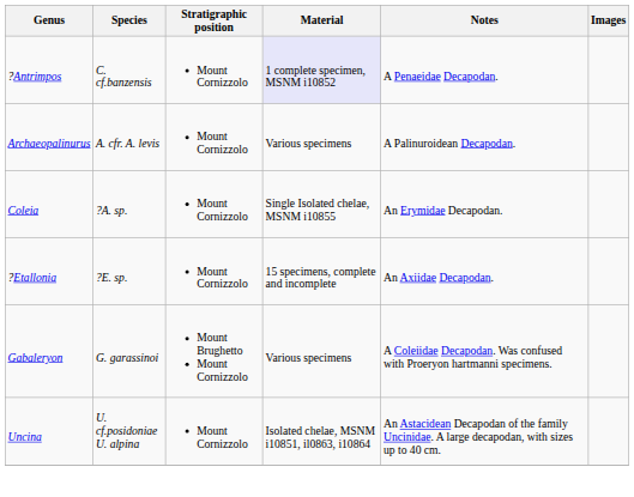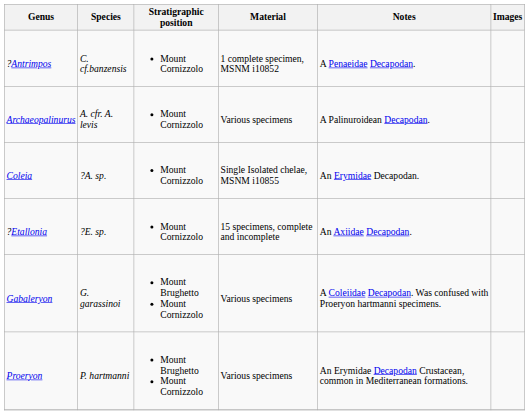?Antrimpos | Material: lavender background -> no background
+ row: Proeryon | P. hartmanni | Mount Brughetto Mount Cornizzolo | Various specimens | An Erymidae Decapodan Crustacean, common in Mediterranean formations.
- row: Uncina | U. cf.posidoniae U. alpina | Mount Cornizzolo | Isolated chelae, MSNM i10851, il0863, i10864 | An Astacidean Decapodan of the family Uncinidae. A large decapodan, with sizes up to 40 cm.
